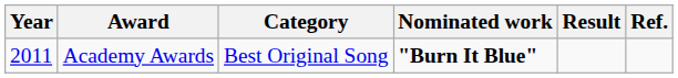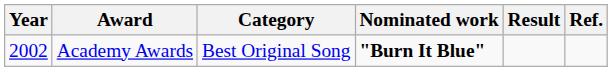Academy Awards | Year: 2011 -> 2002
